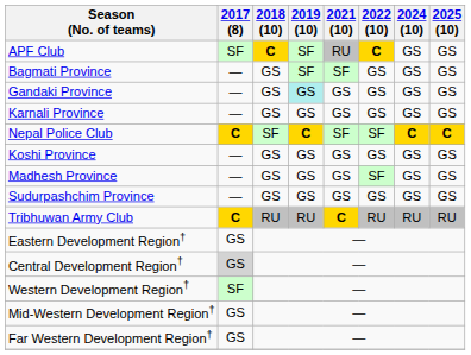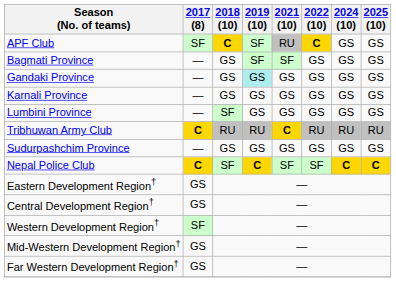+ row: Lumbini Province | — | SF | GS | GS | GS | GS | GS
rows swapped: Nepal Police Club <-> Tribhuwan Army Club
- row: Koshi Province | — | GS | GS | GS | GS | GS | GS
- row: Madhesh Province | — | GS | GS | GS | SF | GS | GS
Central Development Region† | 2017 (8): lightgrey background -> no background
